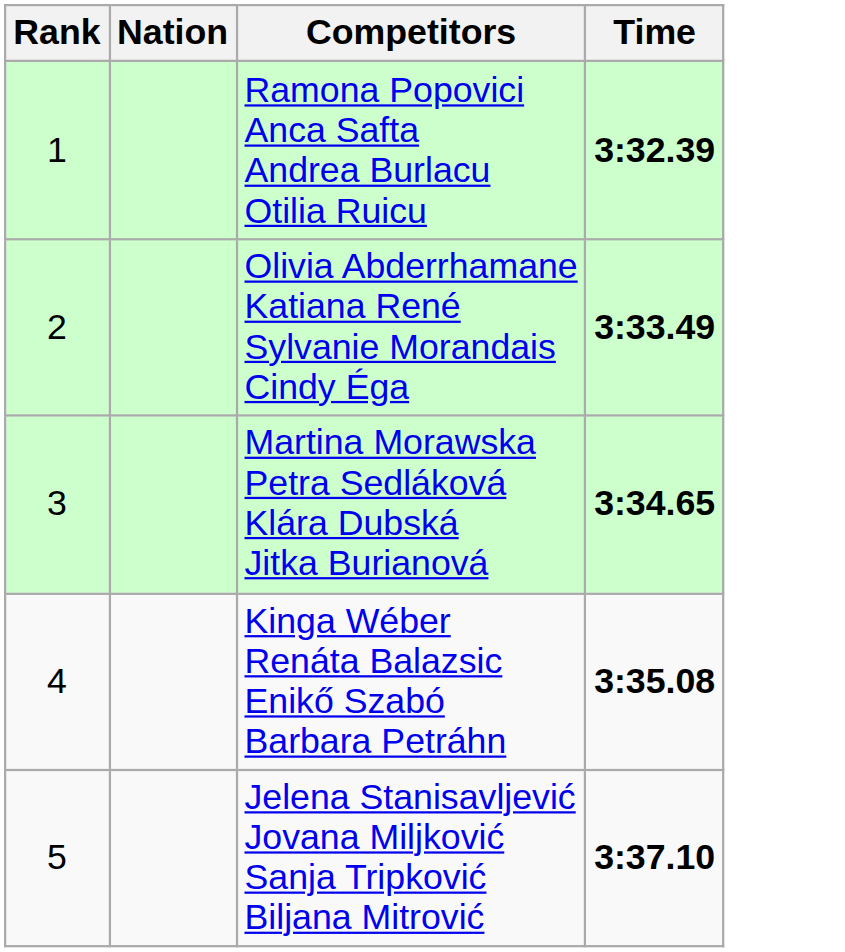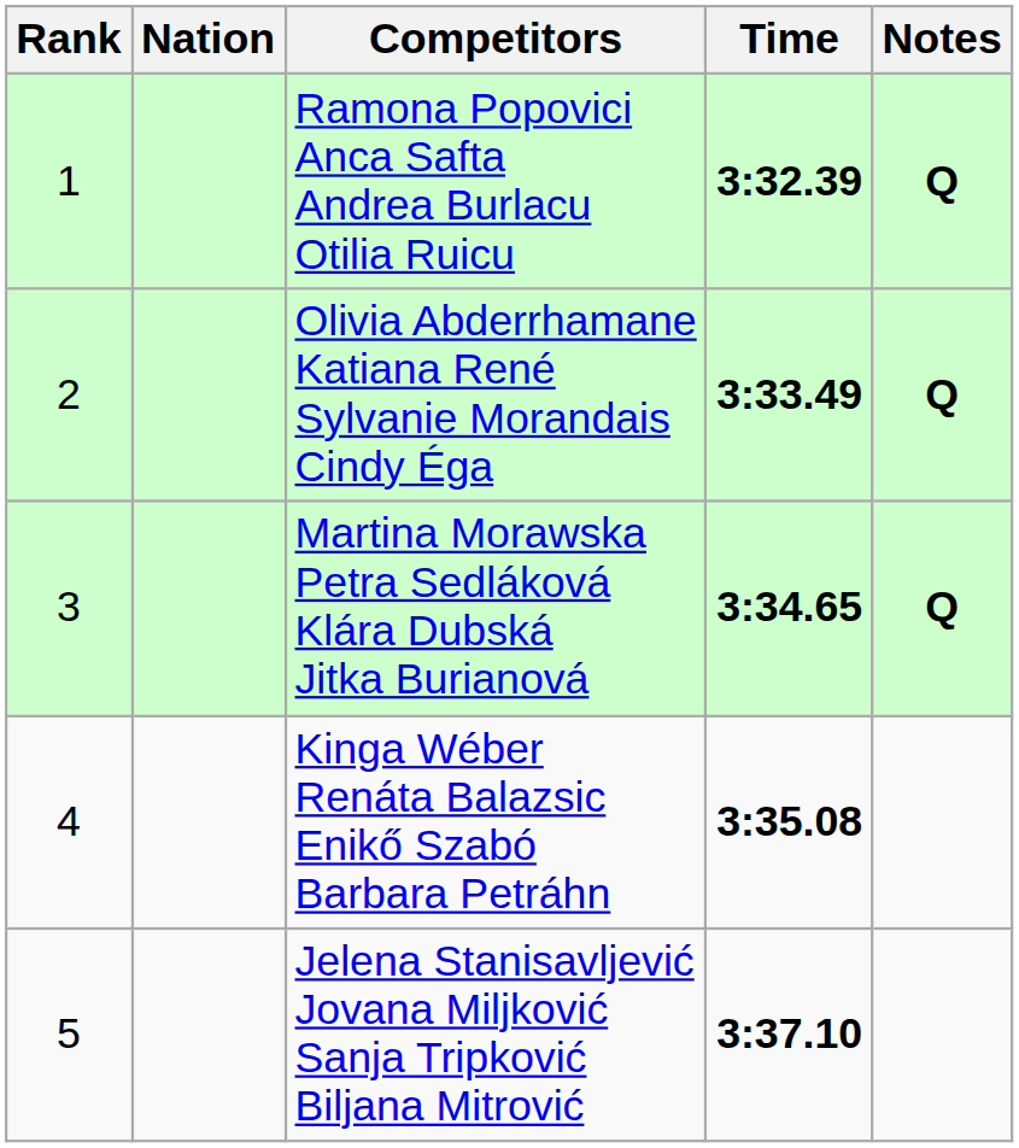+ column: Notes | Q | Q | Q
